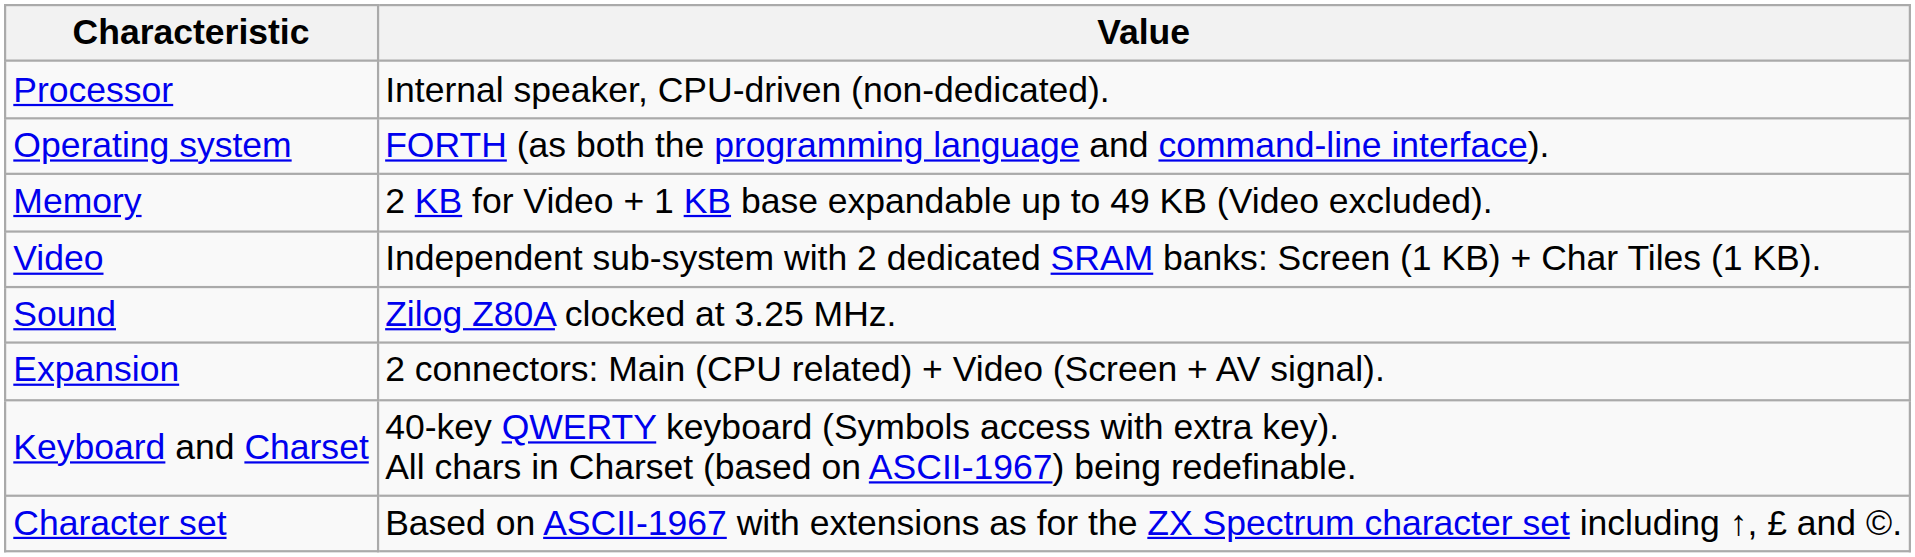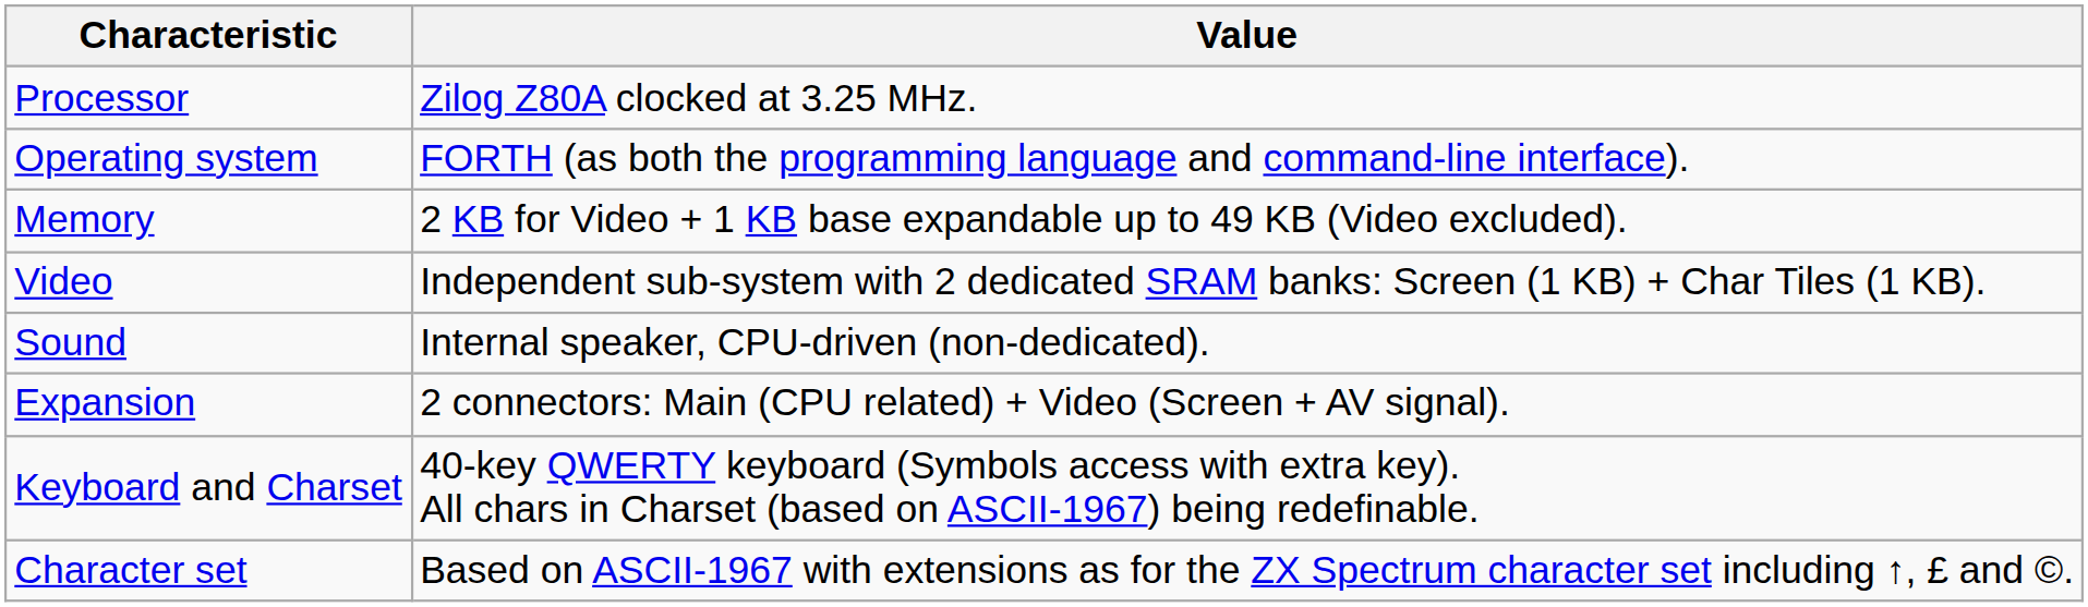Processor | Value: Internal speaker, CPU-driven (non-dedicated). -> Zilog Z80A clocked at 3.25 MHz.
Sound | Value: Zilog Z80A clocked at 3.25 MHz. -> Internal speaker, CPU-driven (non-dedicated).
